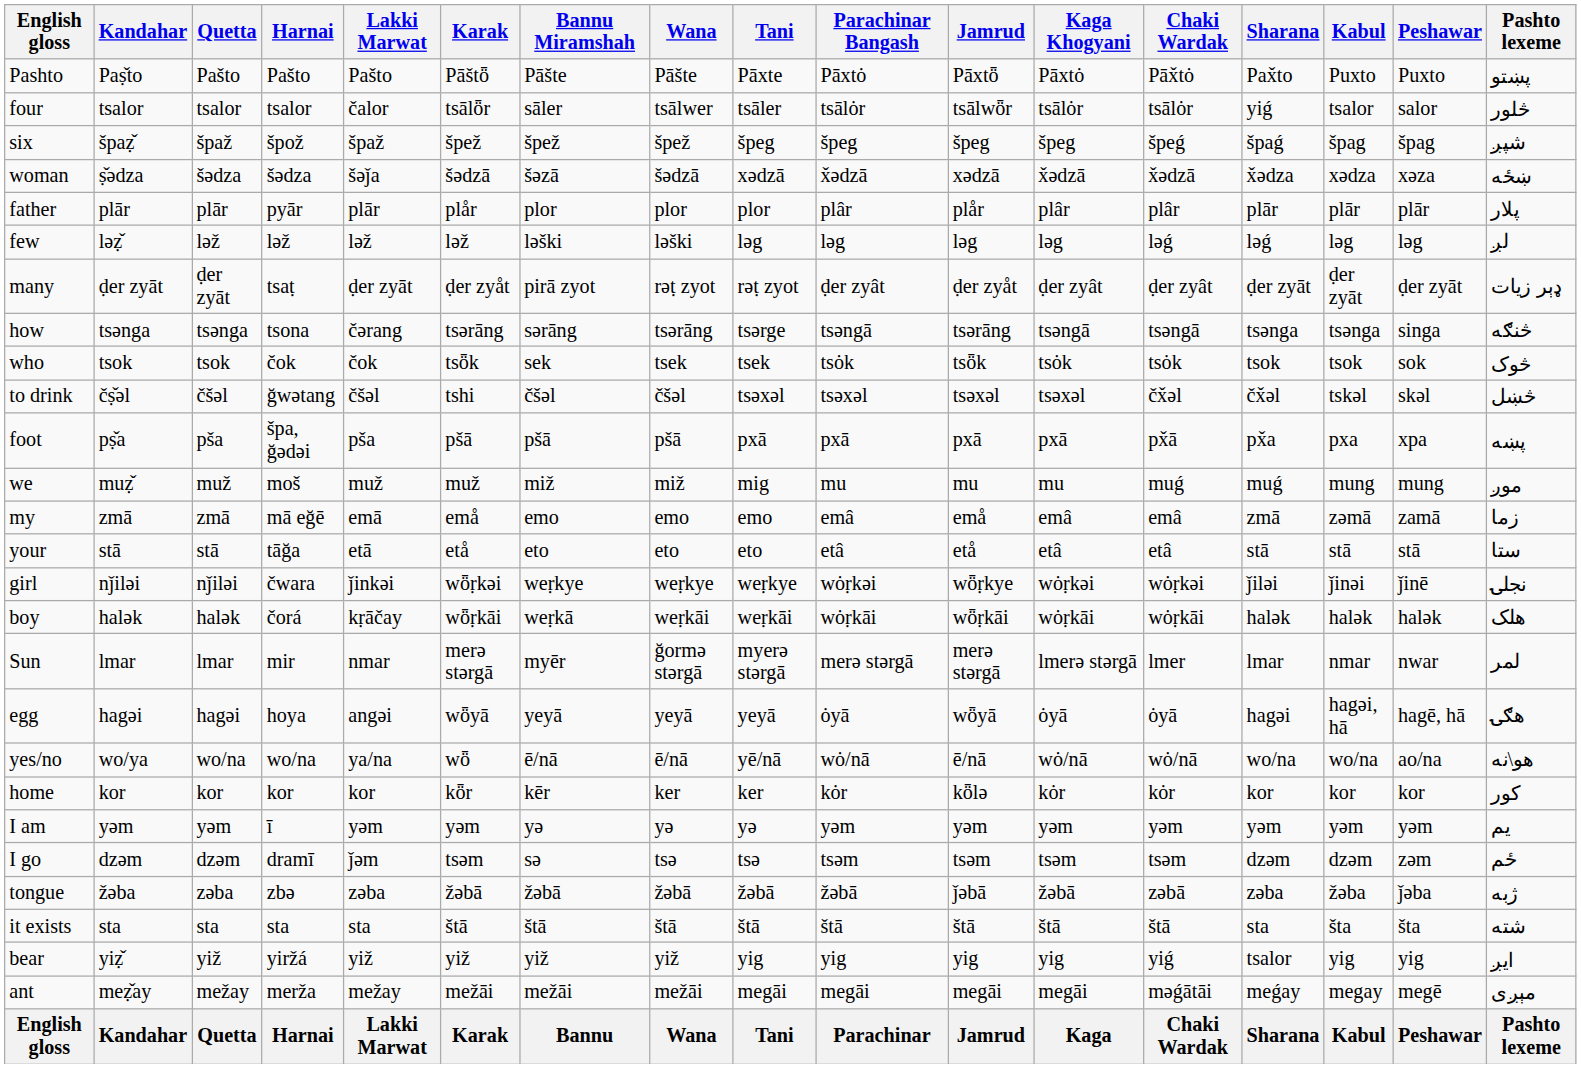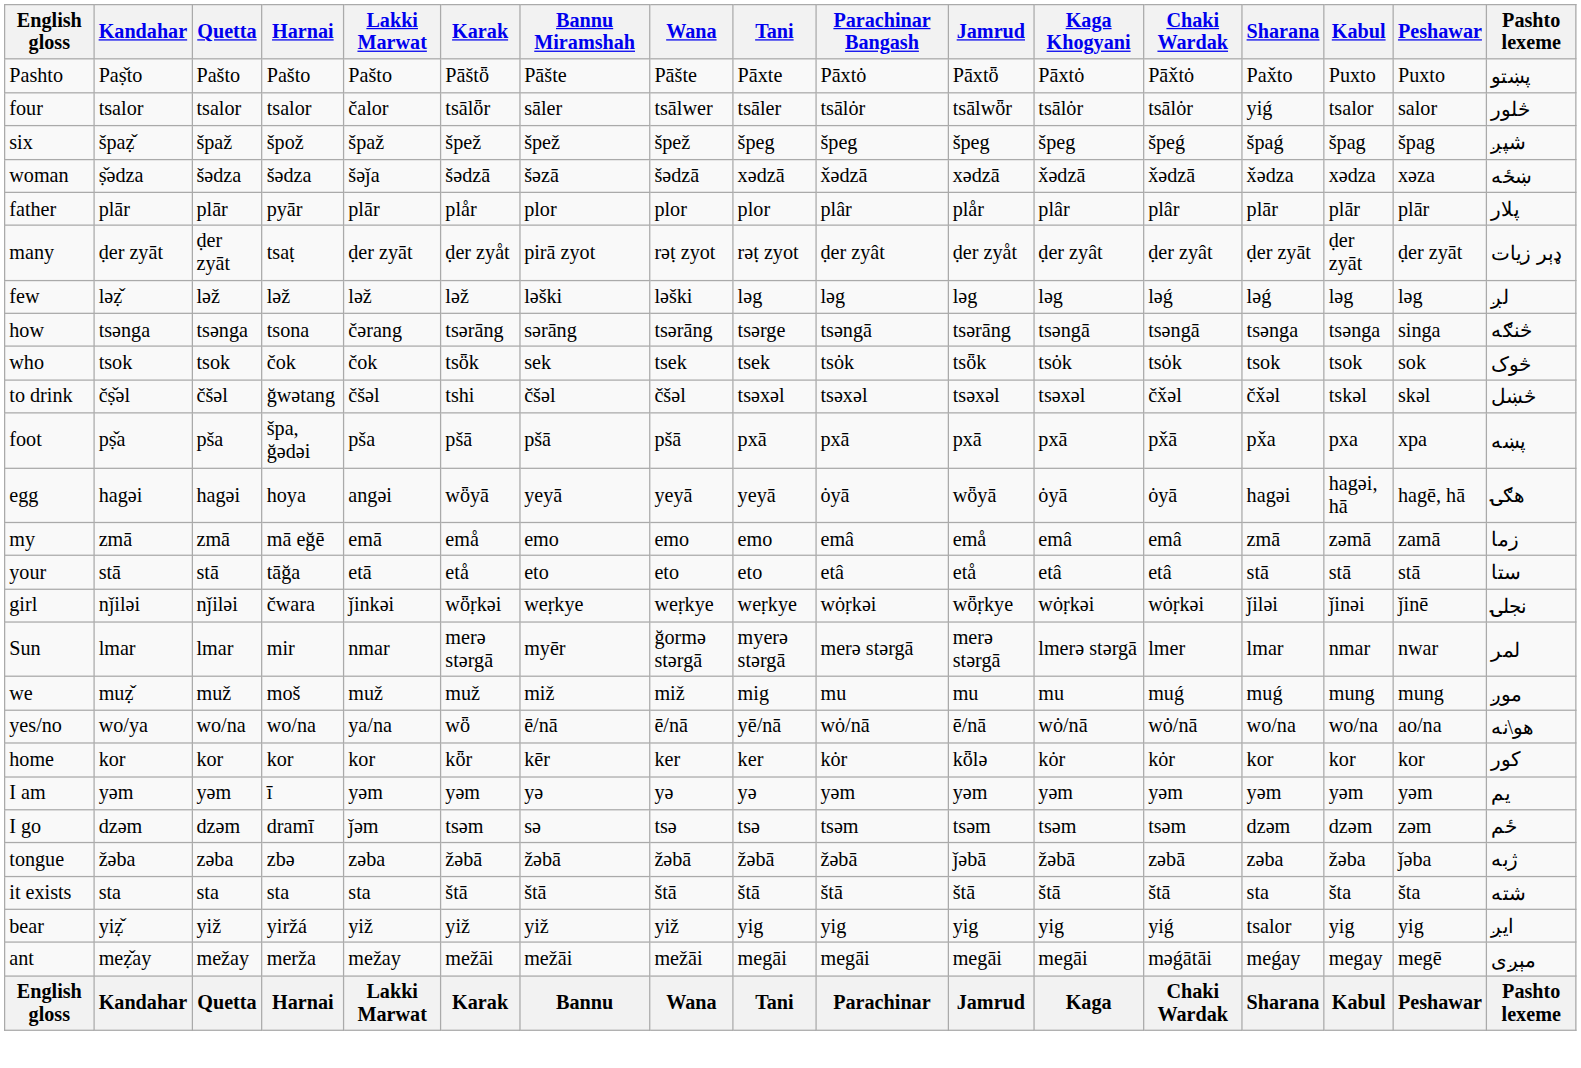rows swapped: many <-> few
rows swapped: we <-> egg
- row: boy | halək | halək | čorá | kṛāčay | wȫṛkāi | weṛkā | weṛkāi | weṛkāi | wȯṛkāi | wȫṛkāi | wȯṛkāi | wȯṛkāi | halək | halək | halək | هلک
